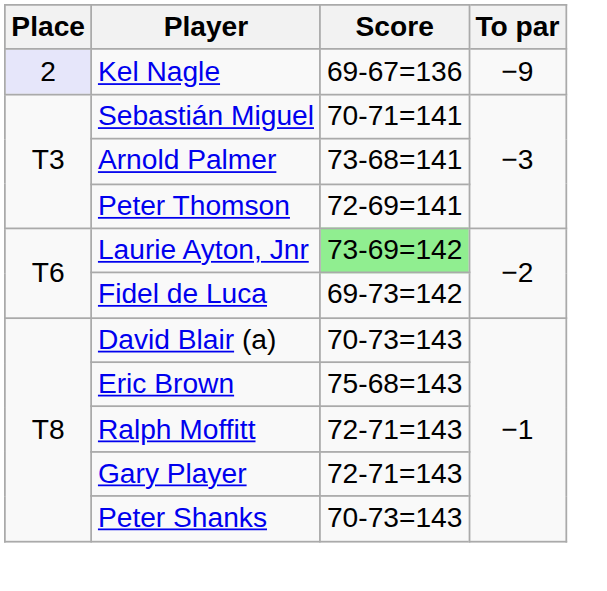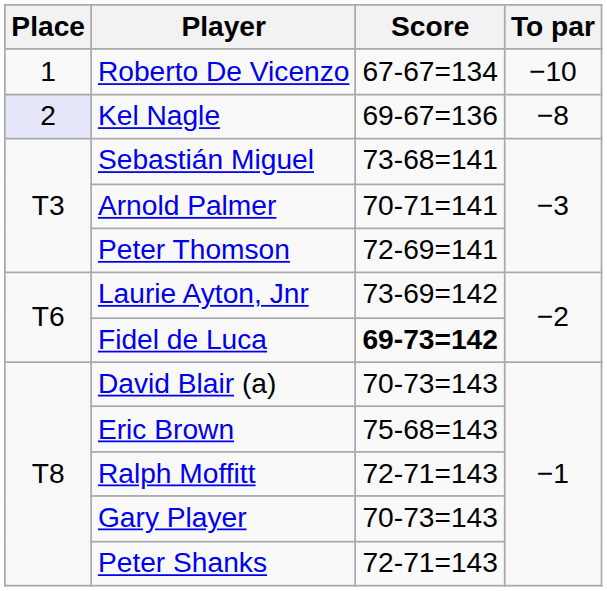+ row: 1 | Roberto De Vicenzo | 67-67=134 | −10
Kel Nagle | To par: −9 -> −8
Sebastián Miguel | Score: 70-71=141 -> 73-68=141
Arnold Palmer | Score: 73-68=141 -> 70-71=141
Laurie Ayton, Jnr | Score: lightgreen background -> no background
Fidel de Luca | Score: normal -> bold
Gary Player | Score: 72-71=143 -> 70-73=143
Peter Shanks | Score: 70-73=143 -> 72-71=143
